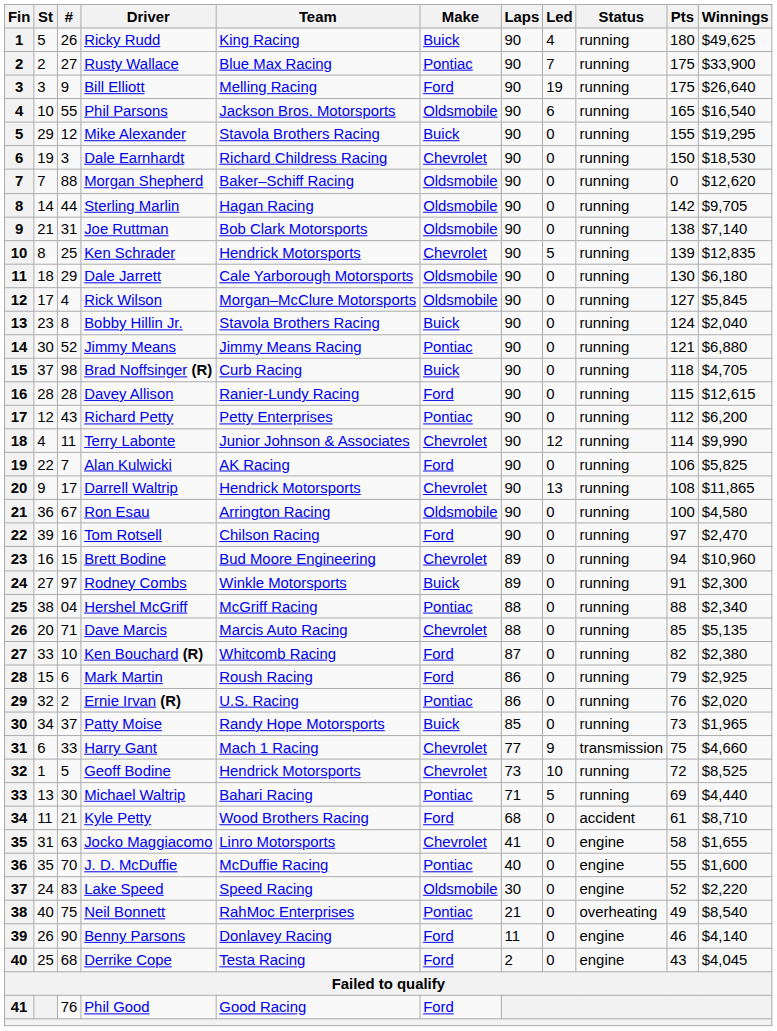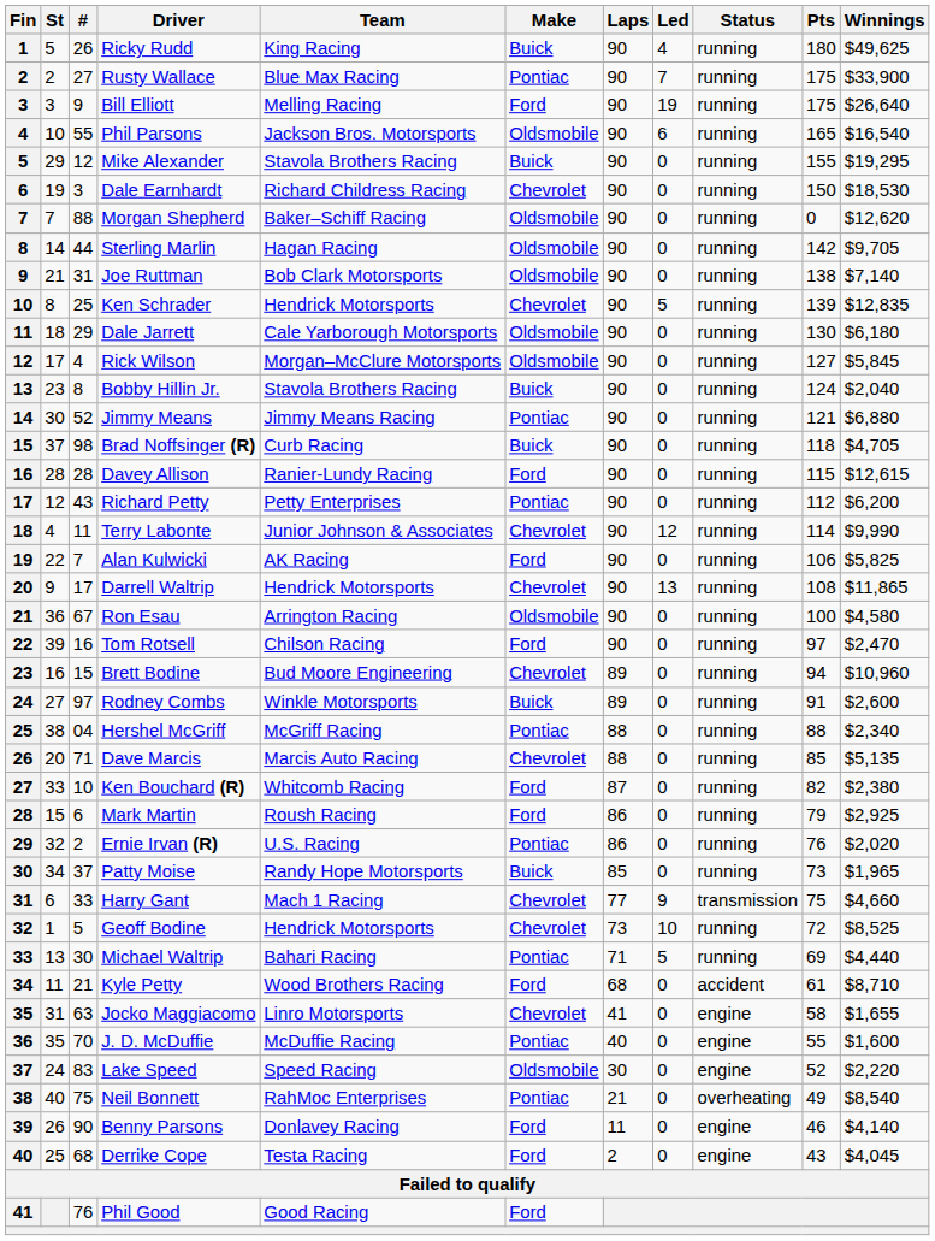Rodney Combs | Winnings: $2,300 -> $2,600
